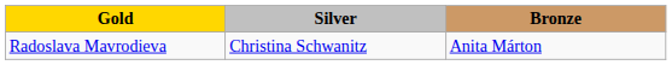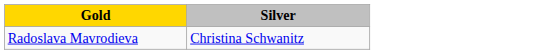- column: Bronze | Anita Márton
